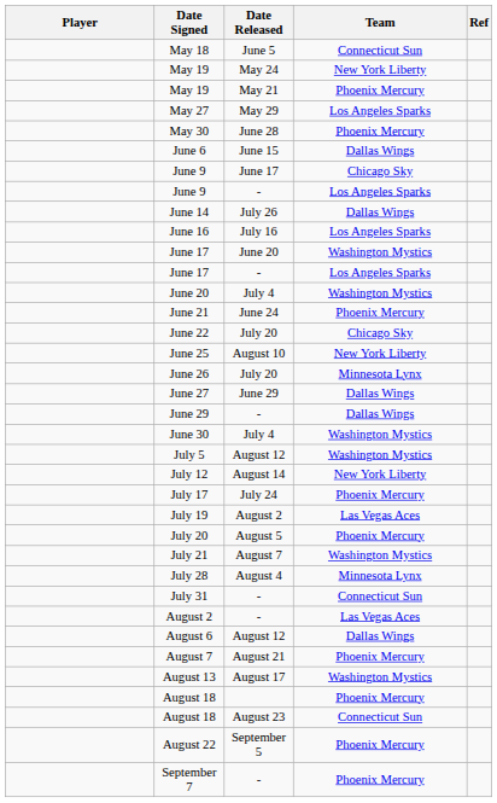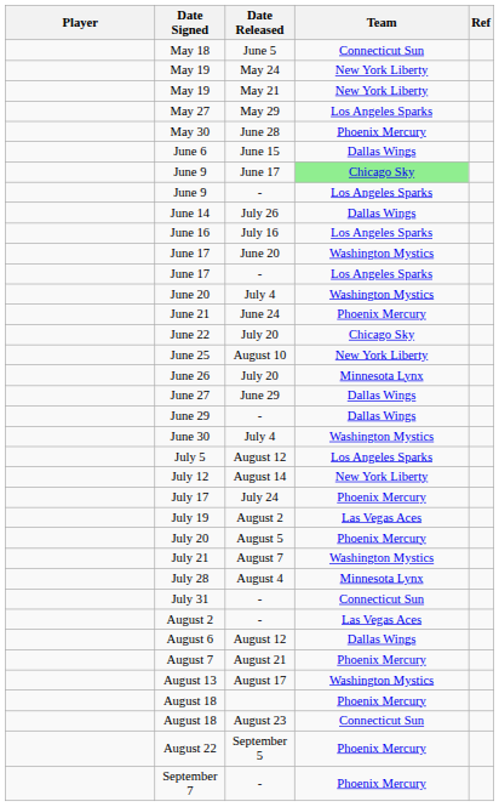May 19 / May 21 | Team: Phoenix Mercury -> New York Liberty
June 9 / June 17 | Team: no background -> lightgreen background
July 5 | Team: Washington Mystics -> Los Angeles Sparks
